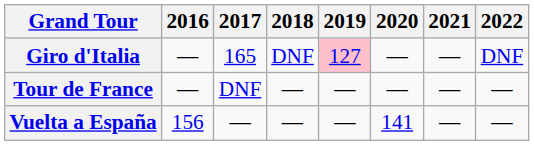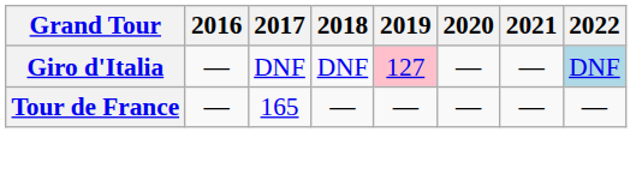Giro d'Italia | 2017: 165 -> DNF
Giro d'Italia | 2022: no background -> lightblue background
Tour de France | 2017: DNF -> 165
- row: Vuelta a España | 156 | — | — | — | 141 | — | —
